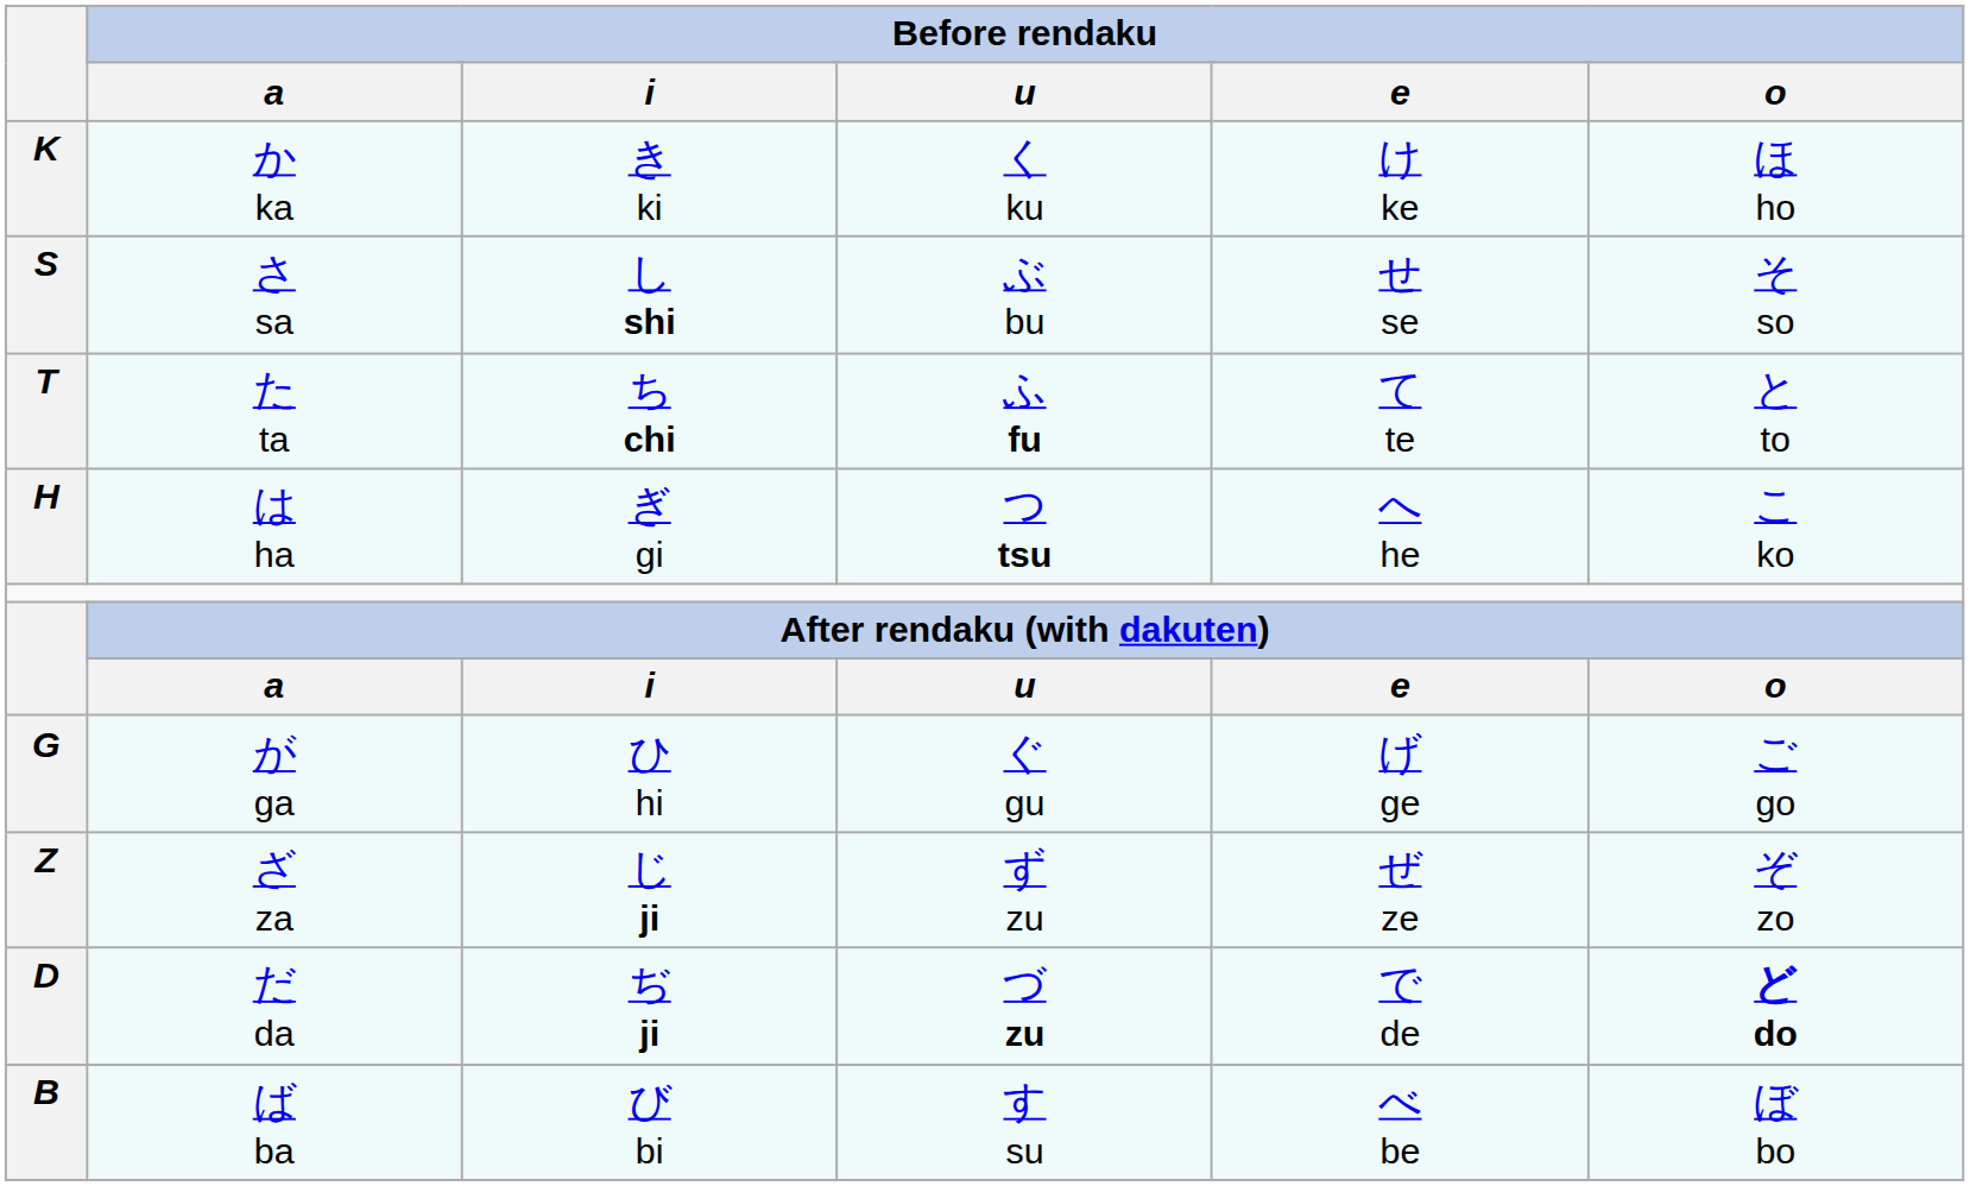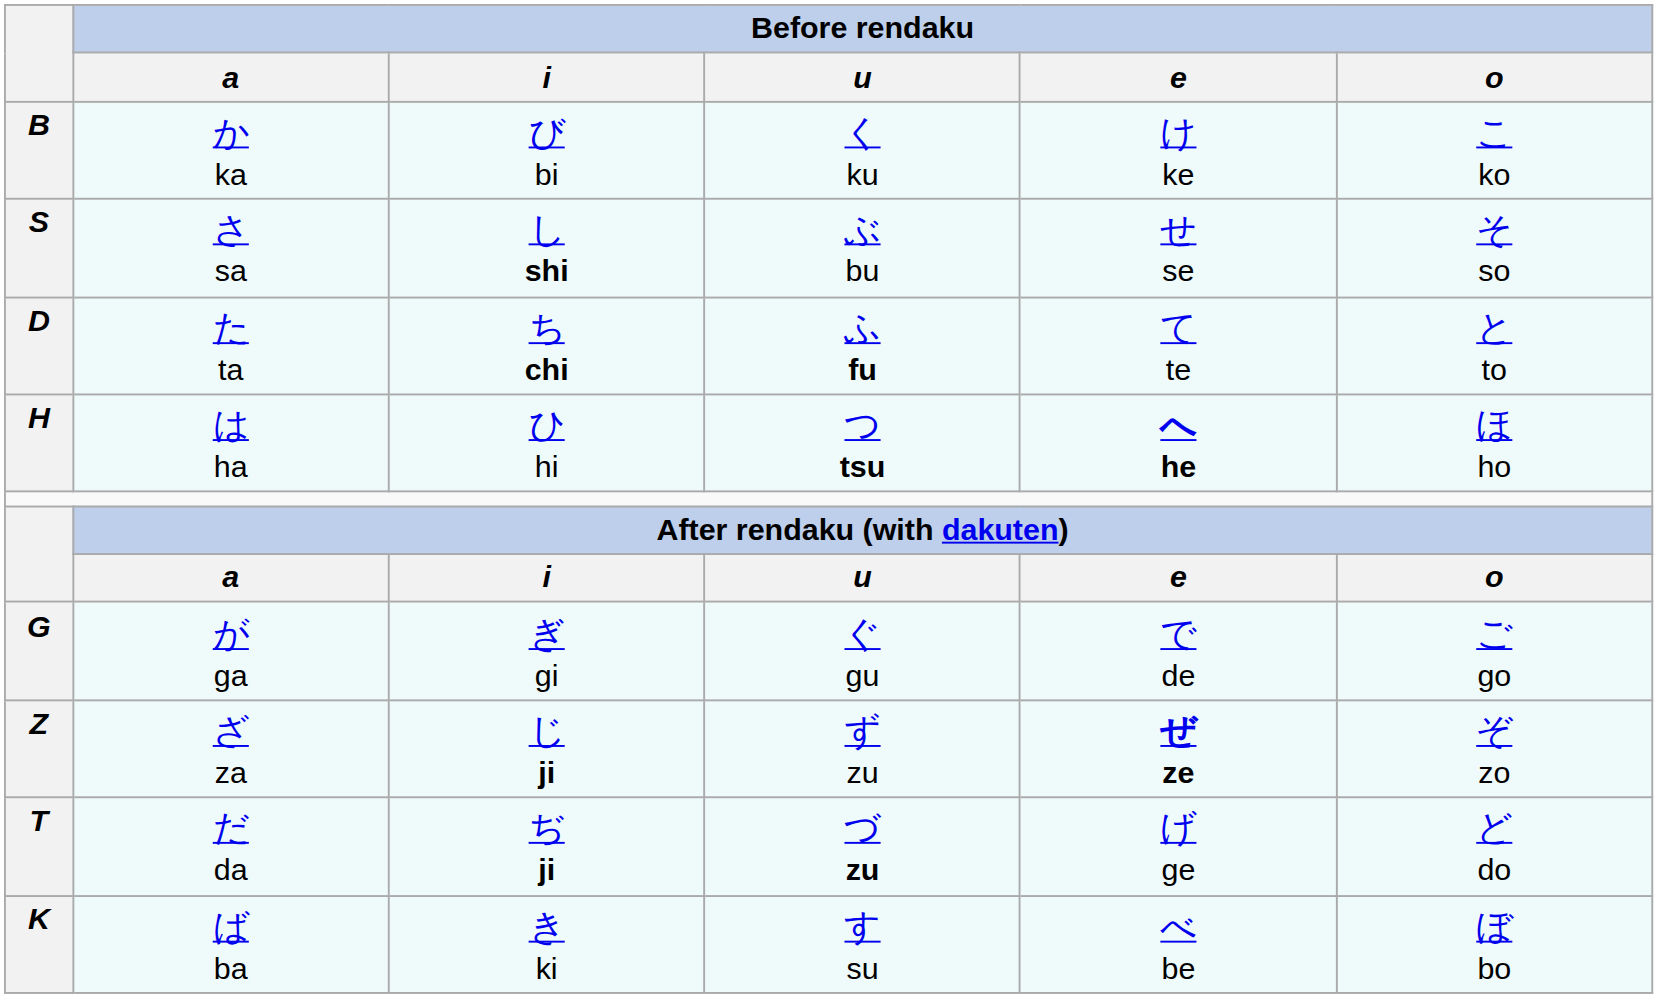か ka | column 1: K -> B
か ka | Before rendaku / i: き ki -> び bi
か ka | Before rendaku / o: ほ ho -> こ ko
た ta | column 1: T -> D
は ha | Before rendaku / i: ぎ gi -> ひ hi
は ha | Before rendaku / e: normal -> bold
は ha | Before rendaku / o: こ ko -> ほ ho
が ga | Before rendaku / i: ひ hi -> ぎ gi
が ga | Before rendaku / e: げ ge -> で de
ざ za | Before rendaku / e: normal -> bold
だ da | column 1: D -> T
だ da | Before rendaku / e: で de -> げ ge
だ da | Before rendaku / o: bold -> normal
ば ba | column 1: B -> K
ば ba | Before rendaku / i: び bi -> き ki
